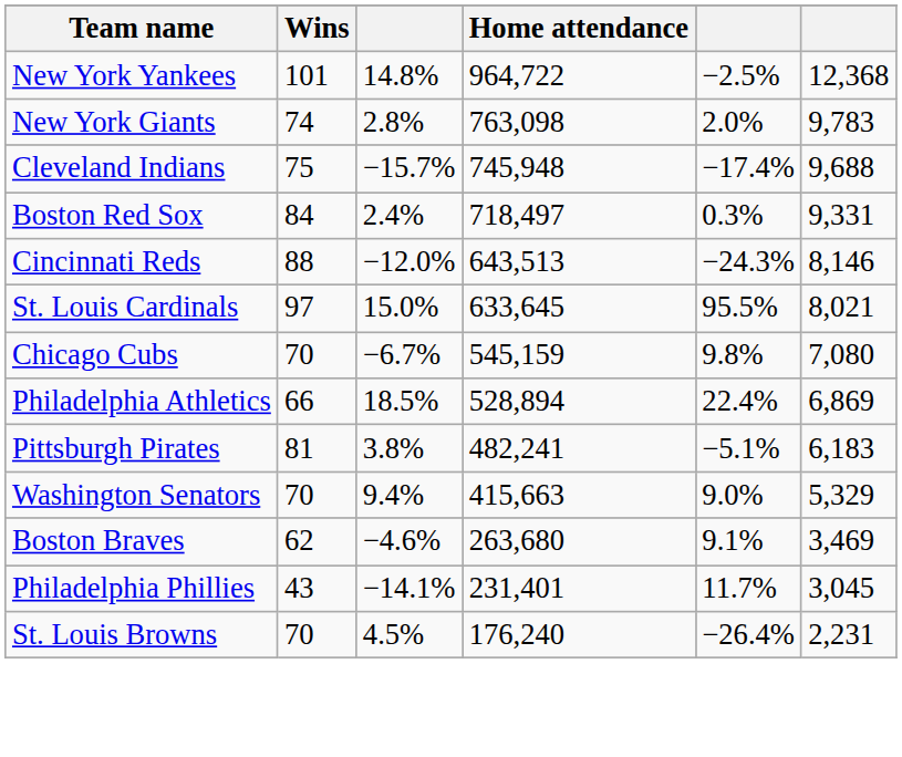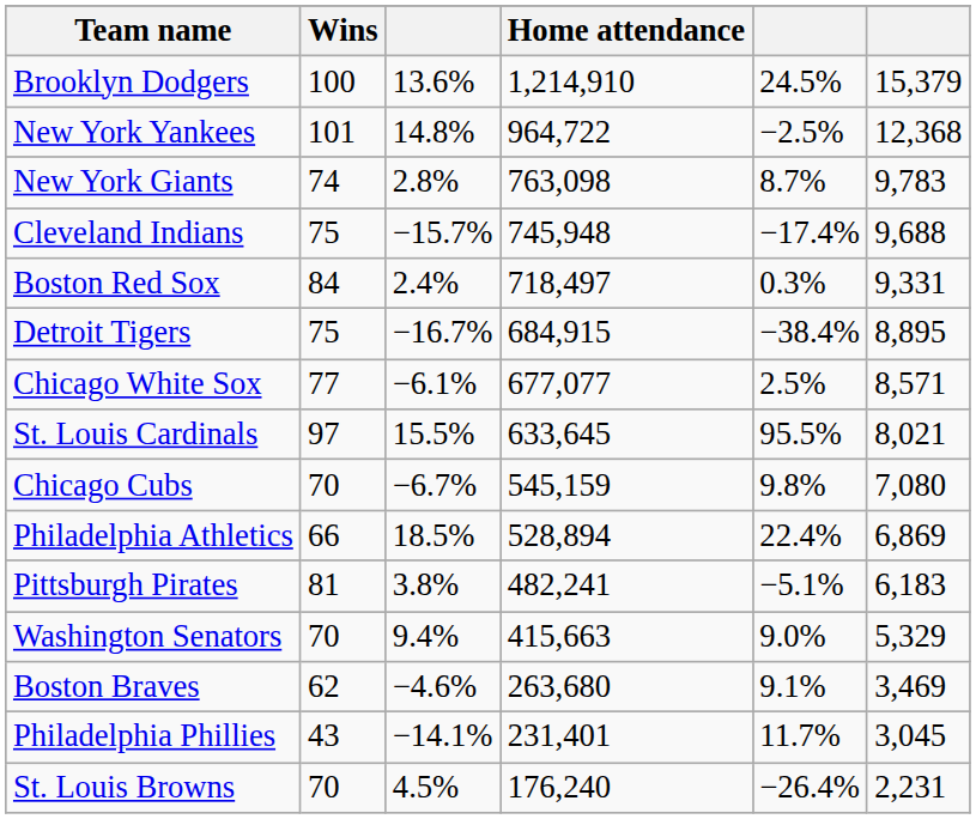+ row: Brooklyn Dodgers | 100 | 13.6% | 1,214,910 | 24.5% | 15,379
New York Giants | column 5: 2.0% -> 8.7%
+ row: Detroit Tigers | 75 | −16.7% | 684,915 | −38.4% | 8,895
+ row: Chicago White Sox | 77 | −6.1% | 677,077 | 2.5% | 8,571
- row: Cincinnati Reds | 88 | −12.0% | 643,513 | −24.3% | 8,146
St. Louis Cardinals | column 3: 15.0% -> 15.5%
